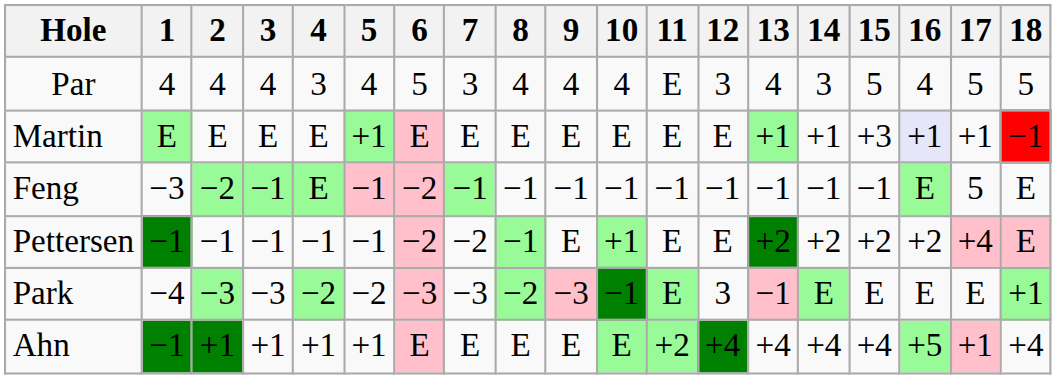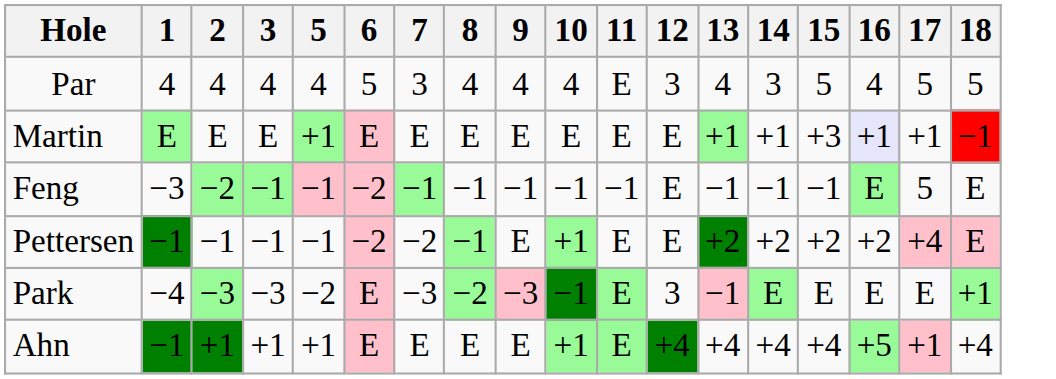- column: 4 | 3 | E | E | −1 | −2 | +1
Feng | 12: −1 -> E
Park | 6: −3 -> E
Ahn | 10: E -> +1
Ahn | 11: +2 -> E
